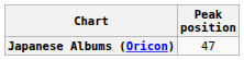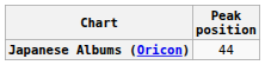Japanese Albums (Oricon) | Peak position: 47 -> 44
